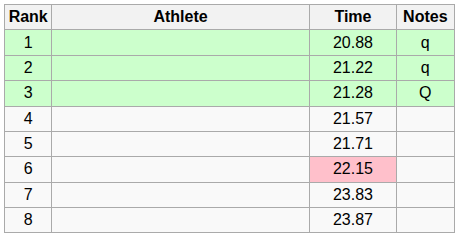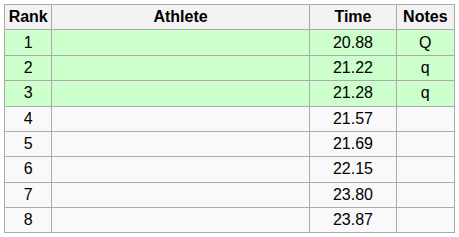1 | Notes: q -> Q
3 | Notes: Q -> q
5 | Time: 21.71 -> 21.69
6 | Time: pink background -> no background
7 | Time: 23.83 -> 23.80
